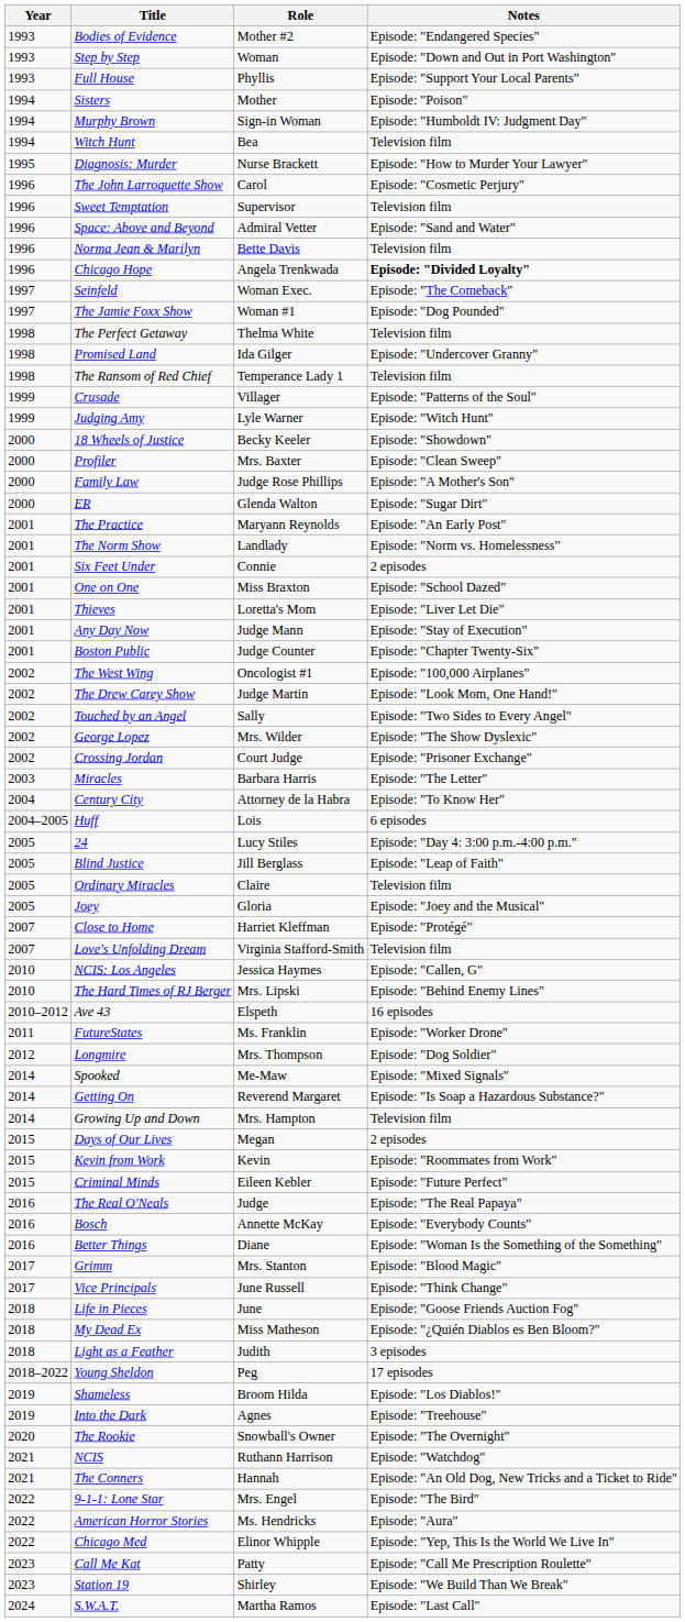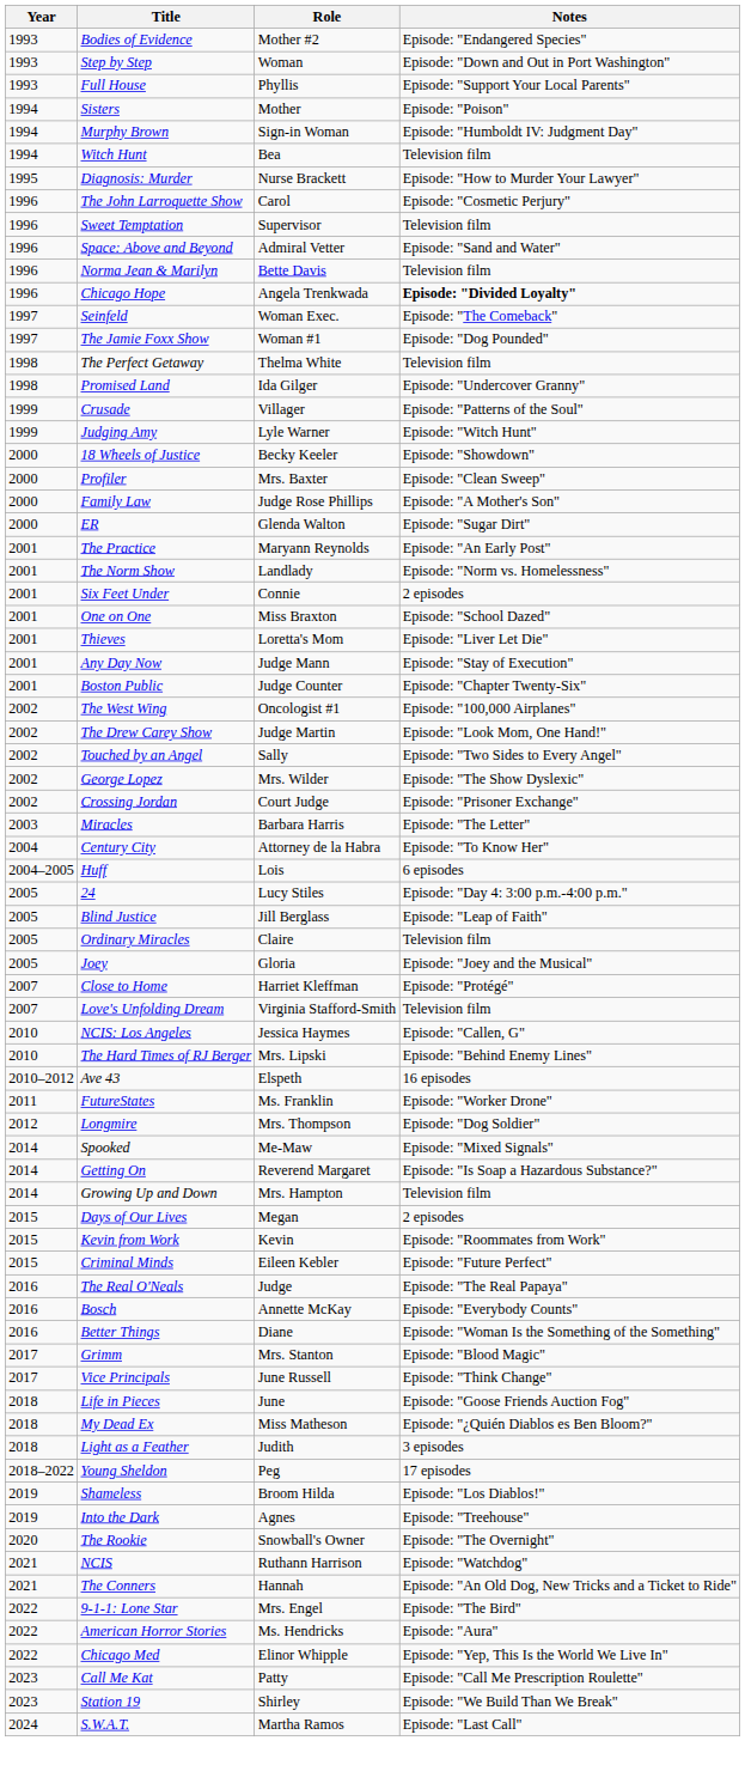- row: 1998 | The Ransom of Red Chief | Temperance Lady 1 | Television film
